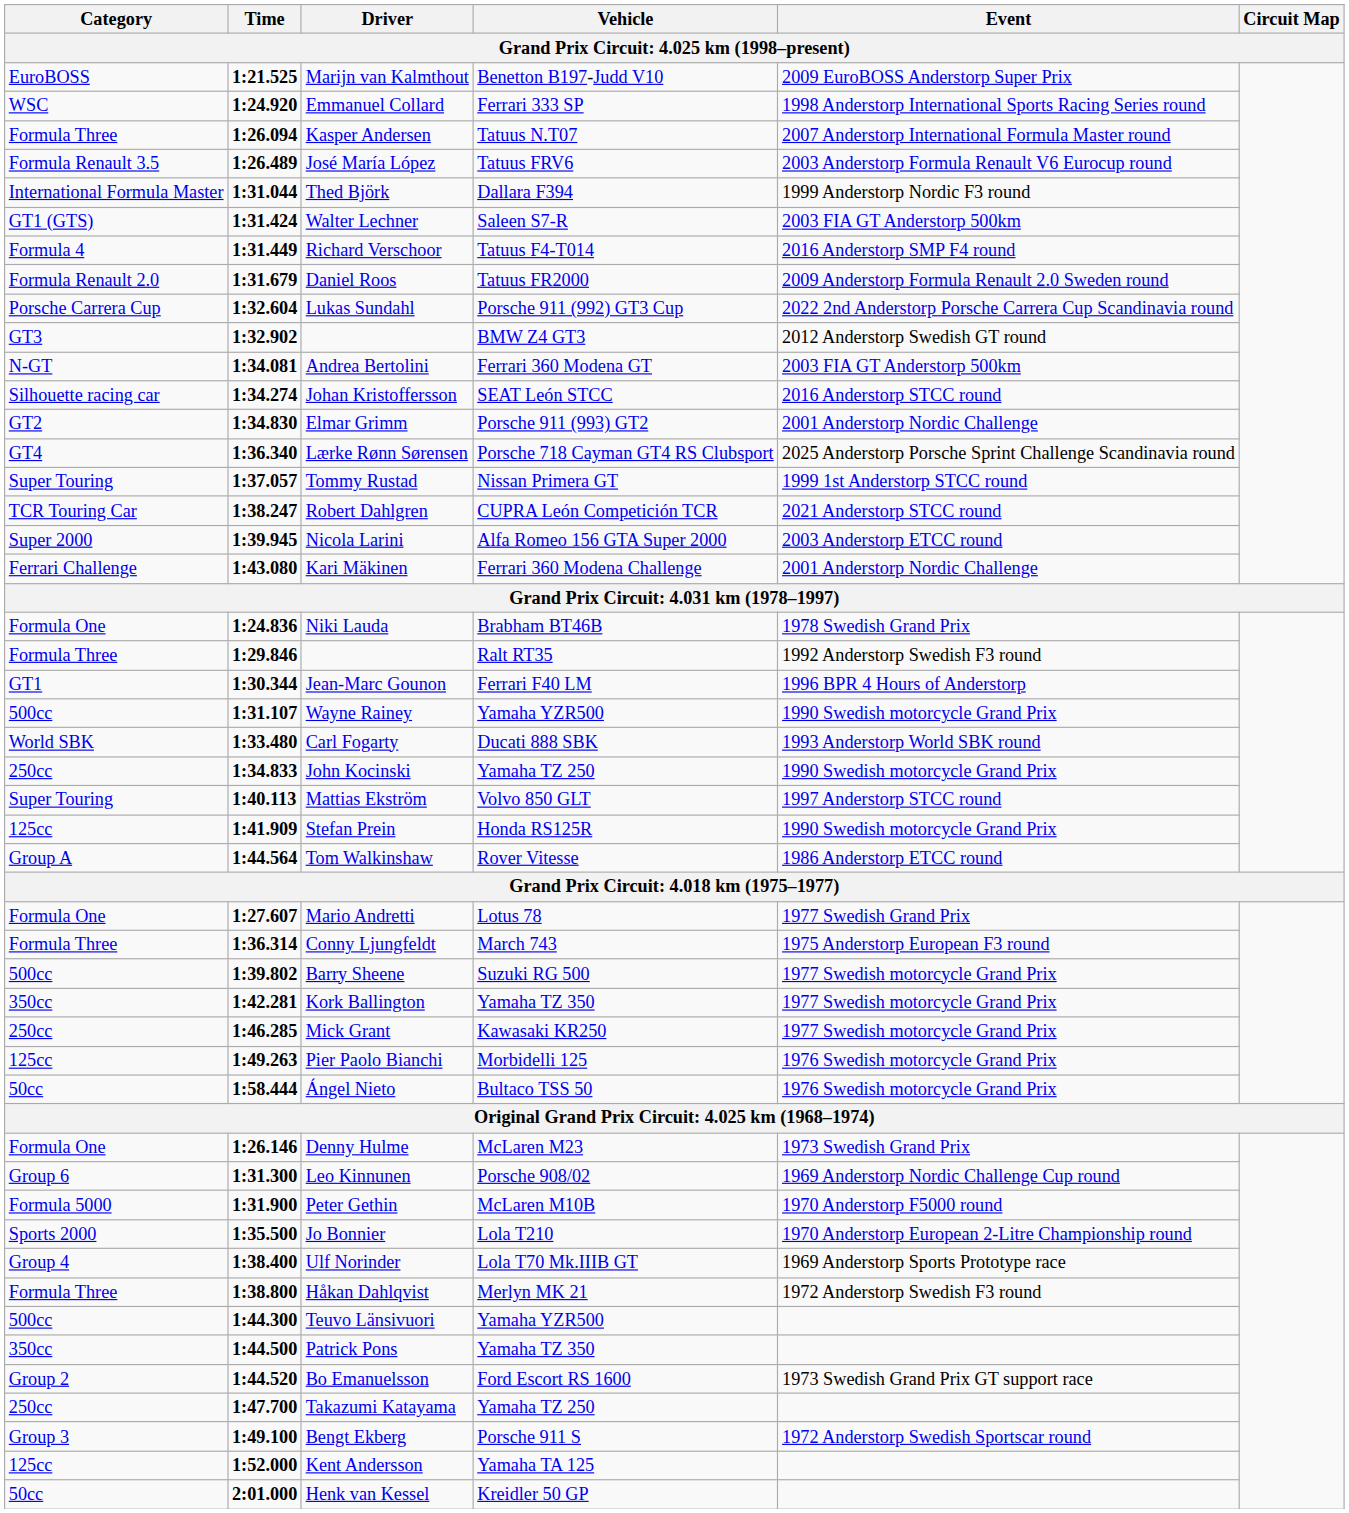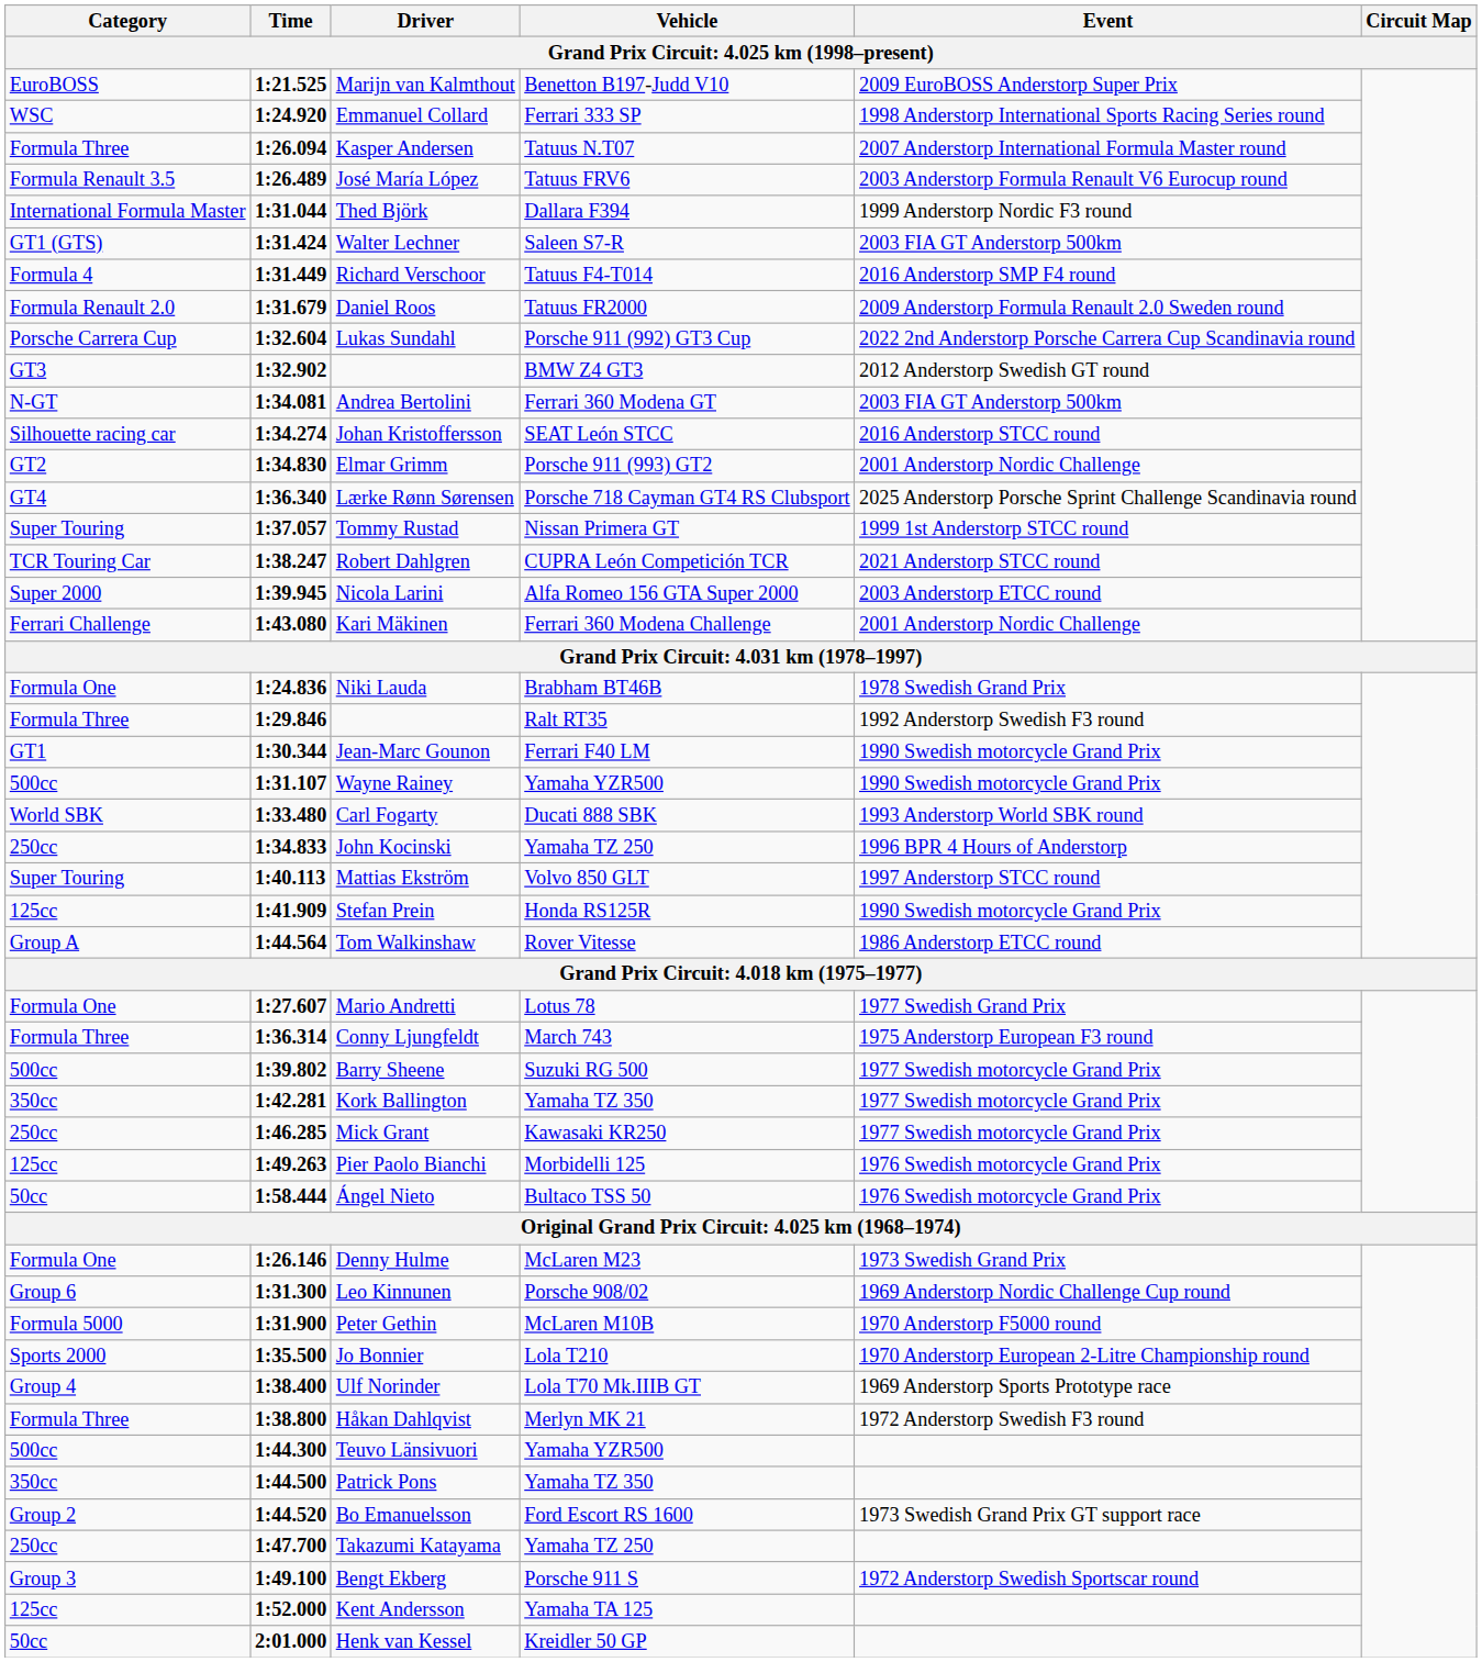Jean-Marc Gounon | Event: 1996 BPR 4 Hours of Anderstorp -> 1990 Swedish motorcycle Grand Prix
John Kocinski | Event: 1990 Swedish motorcycle Grand Prix -> 1996 BPR 4 Hours of Anderstorp
